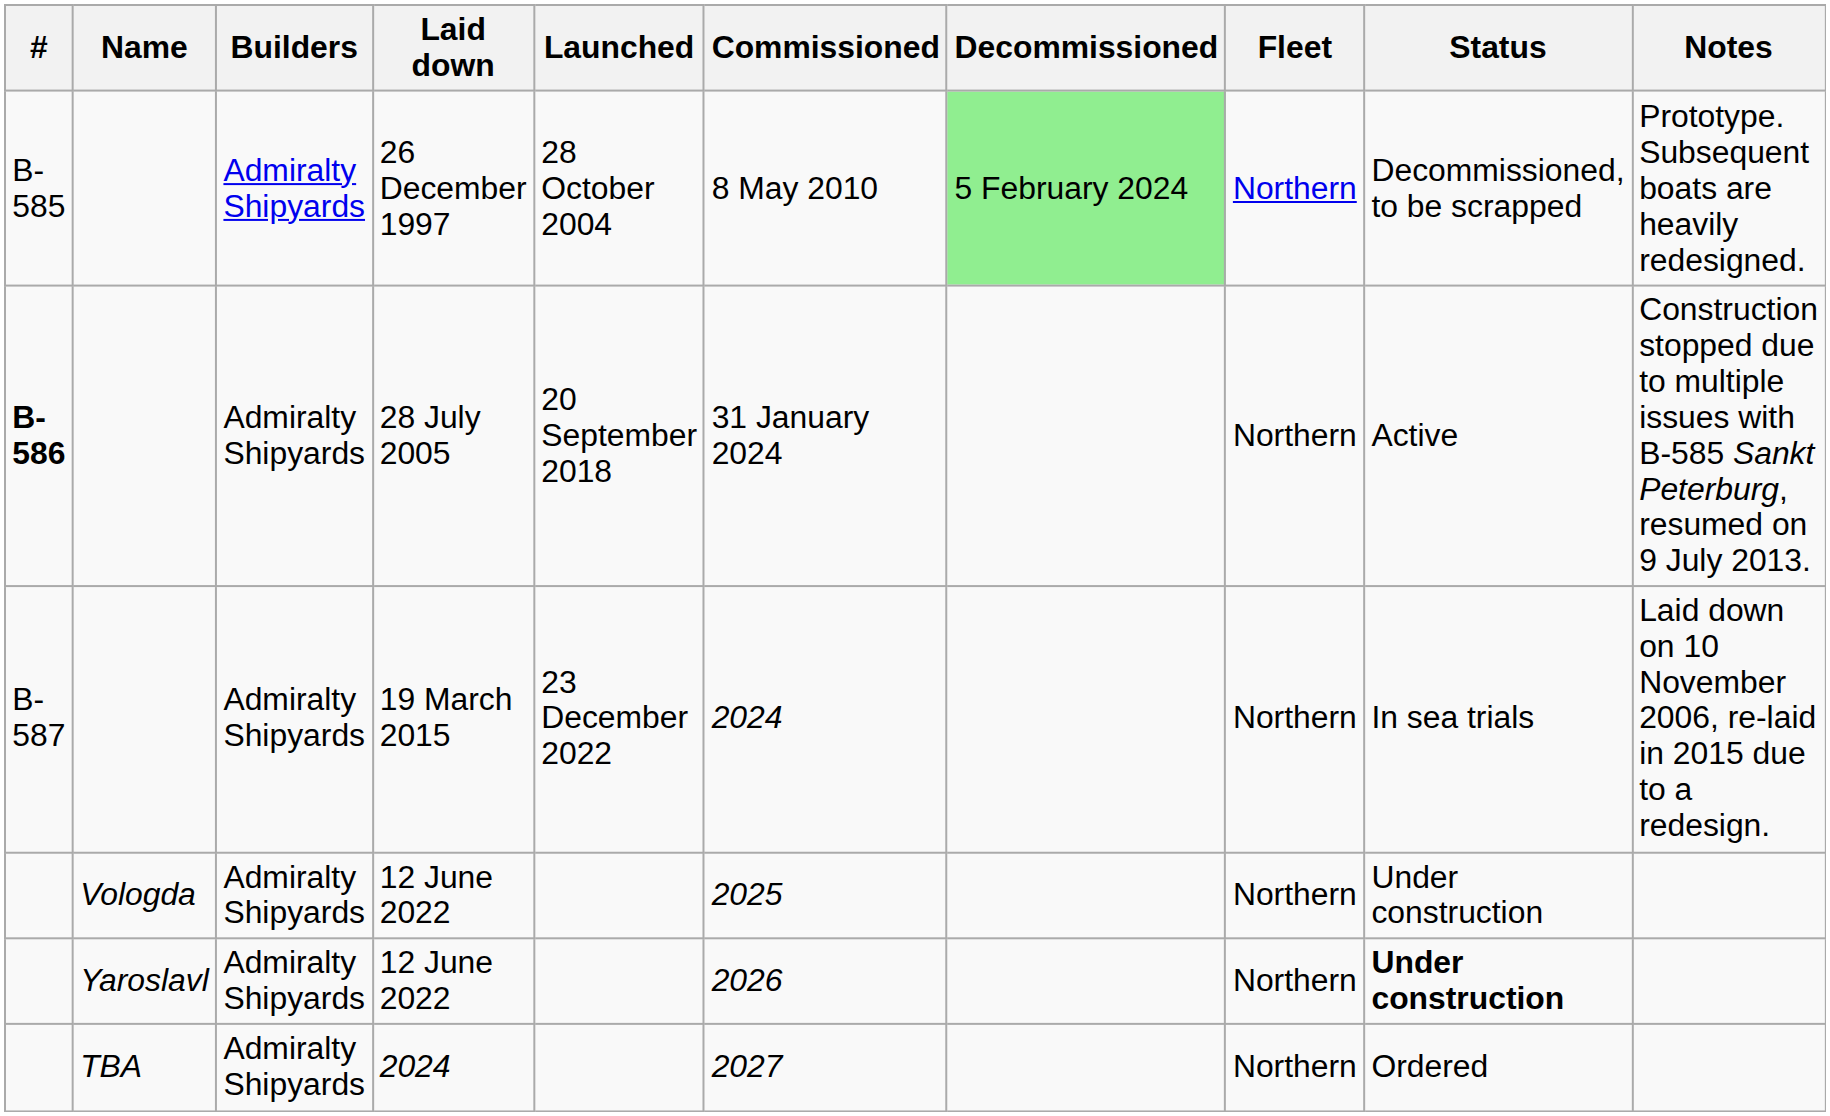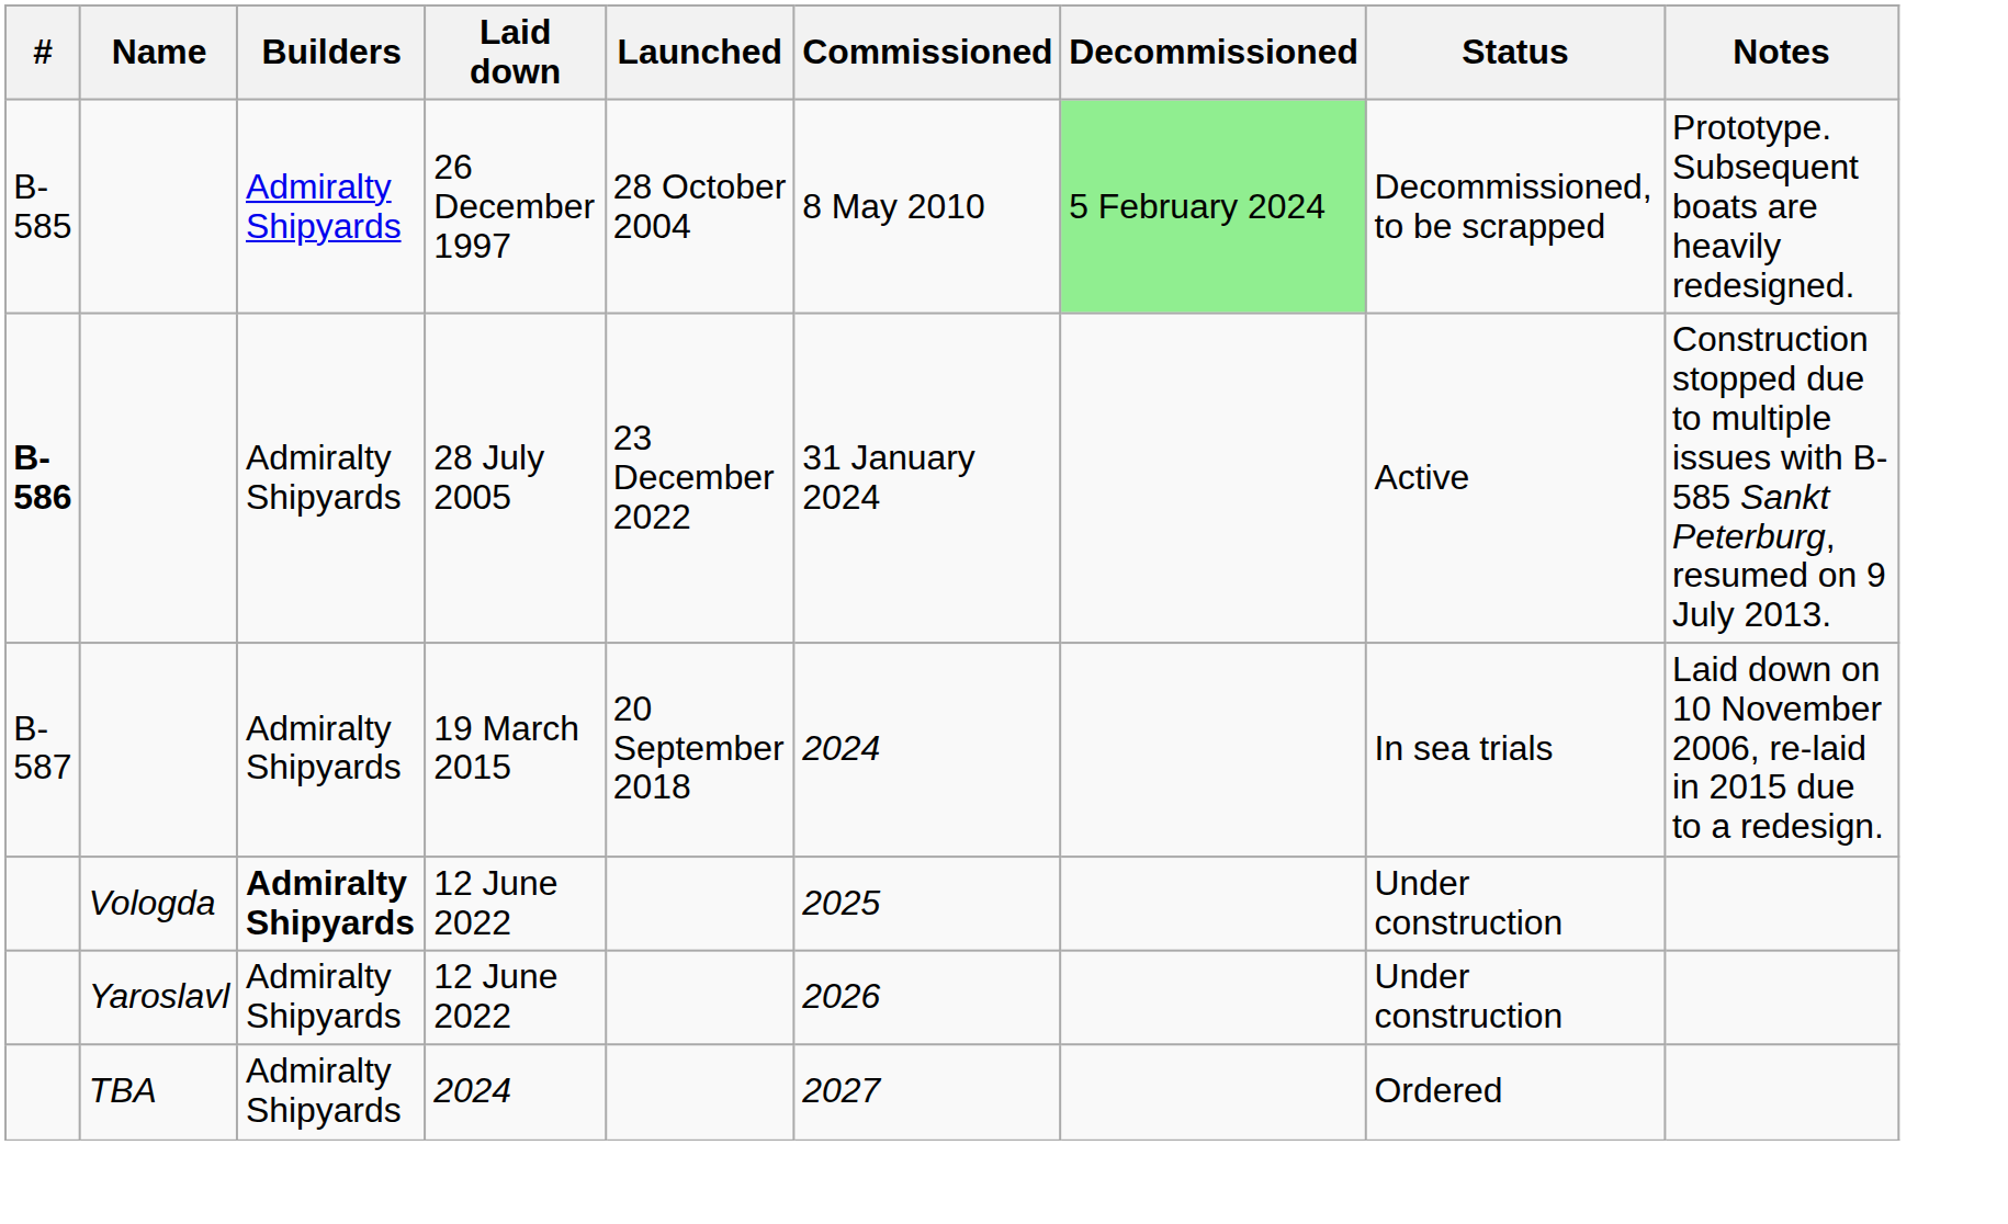- column: Fleet | Northern | Northern | Northern | Northern | Northern | Northern
28 July 2005 | Launched: 20 September 2018 -> 23 December 2022
19 March 2015 | Launched: 23 December 2022 -> 20 September 2018
Vologda / 12 June 2022 | Builders: normal -> bold
Yaroslavl / 12 June 2022 | Status: bold -> normal
